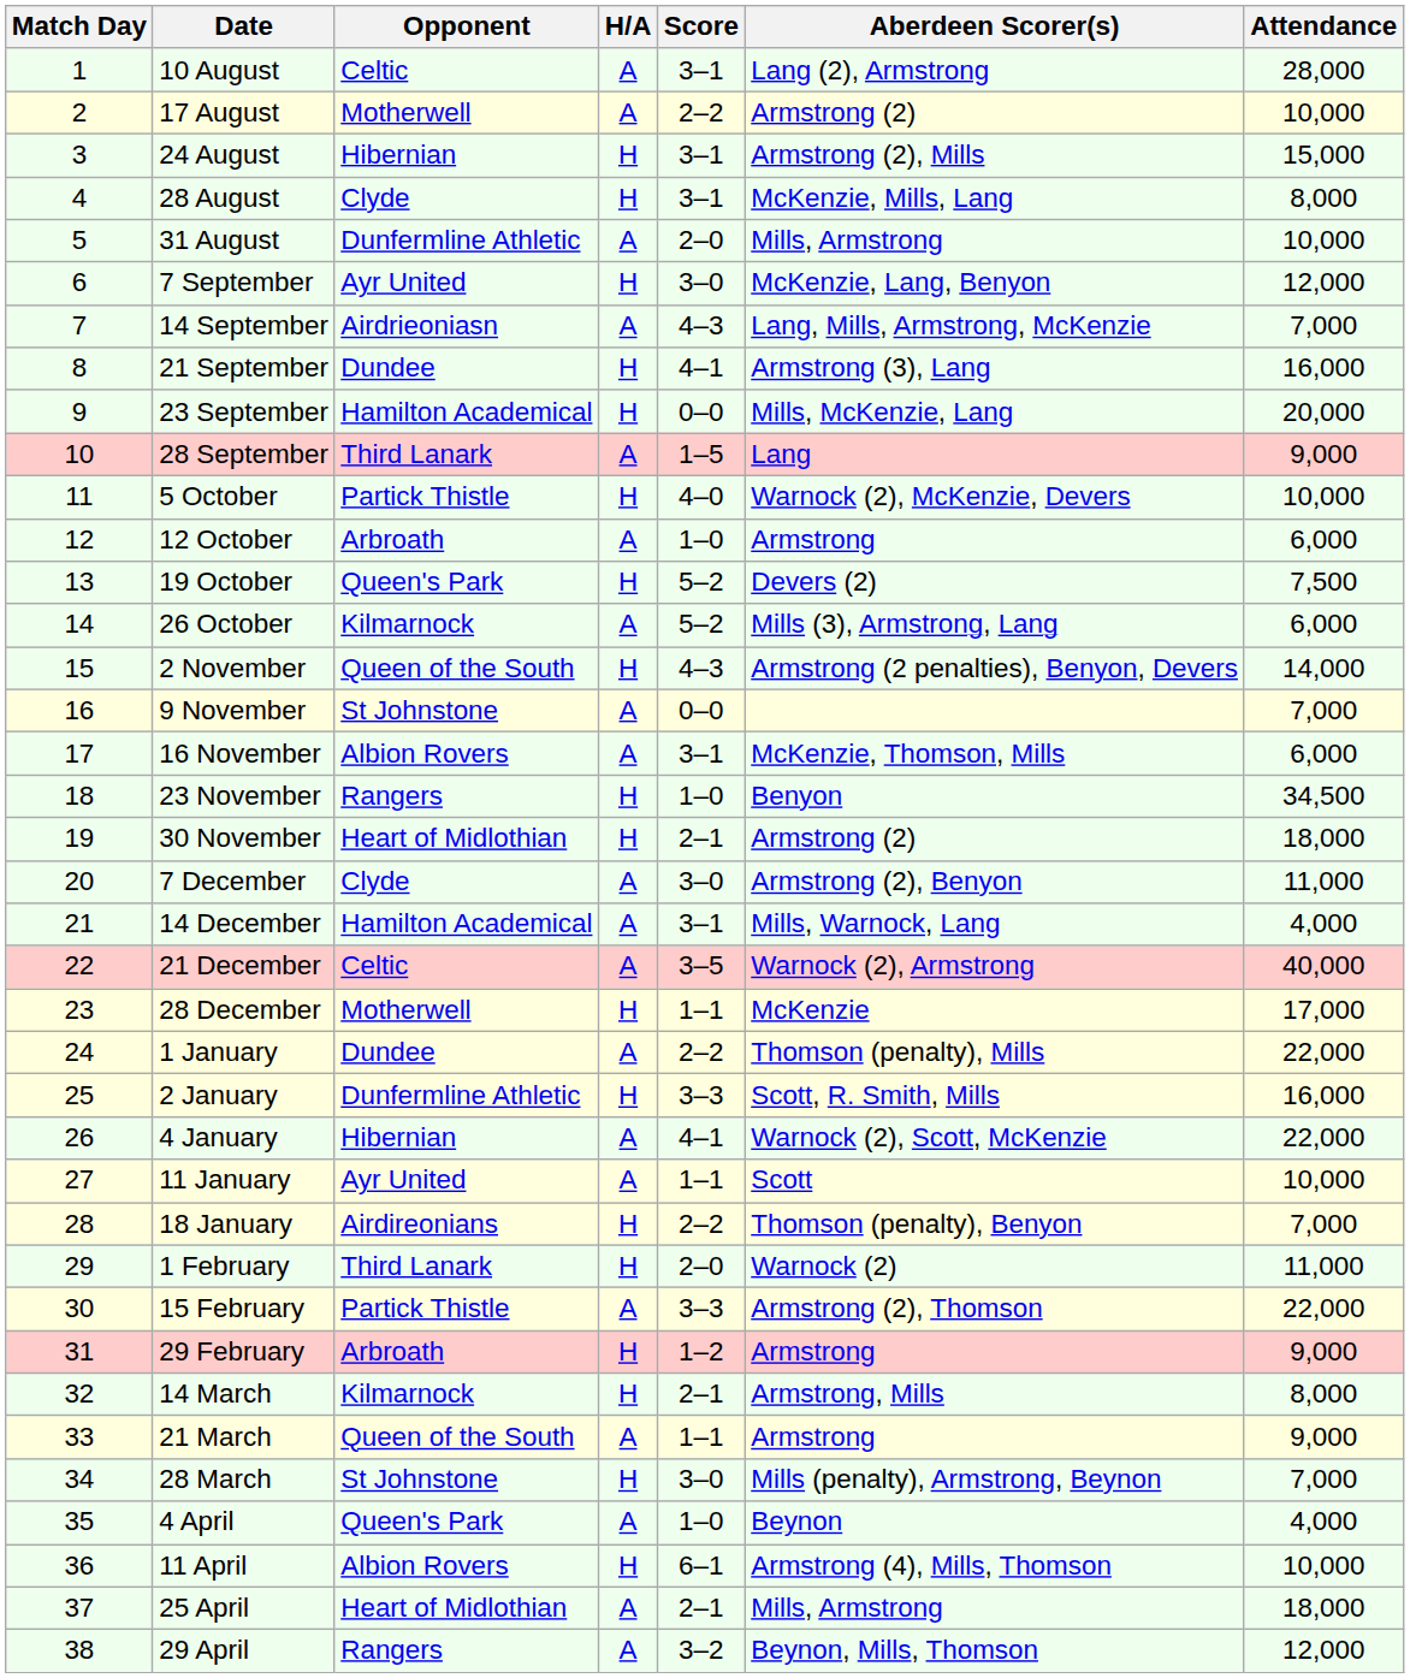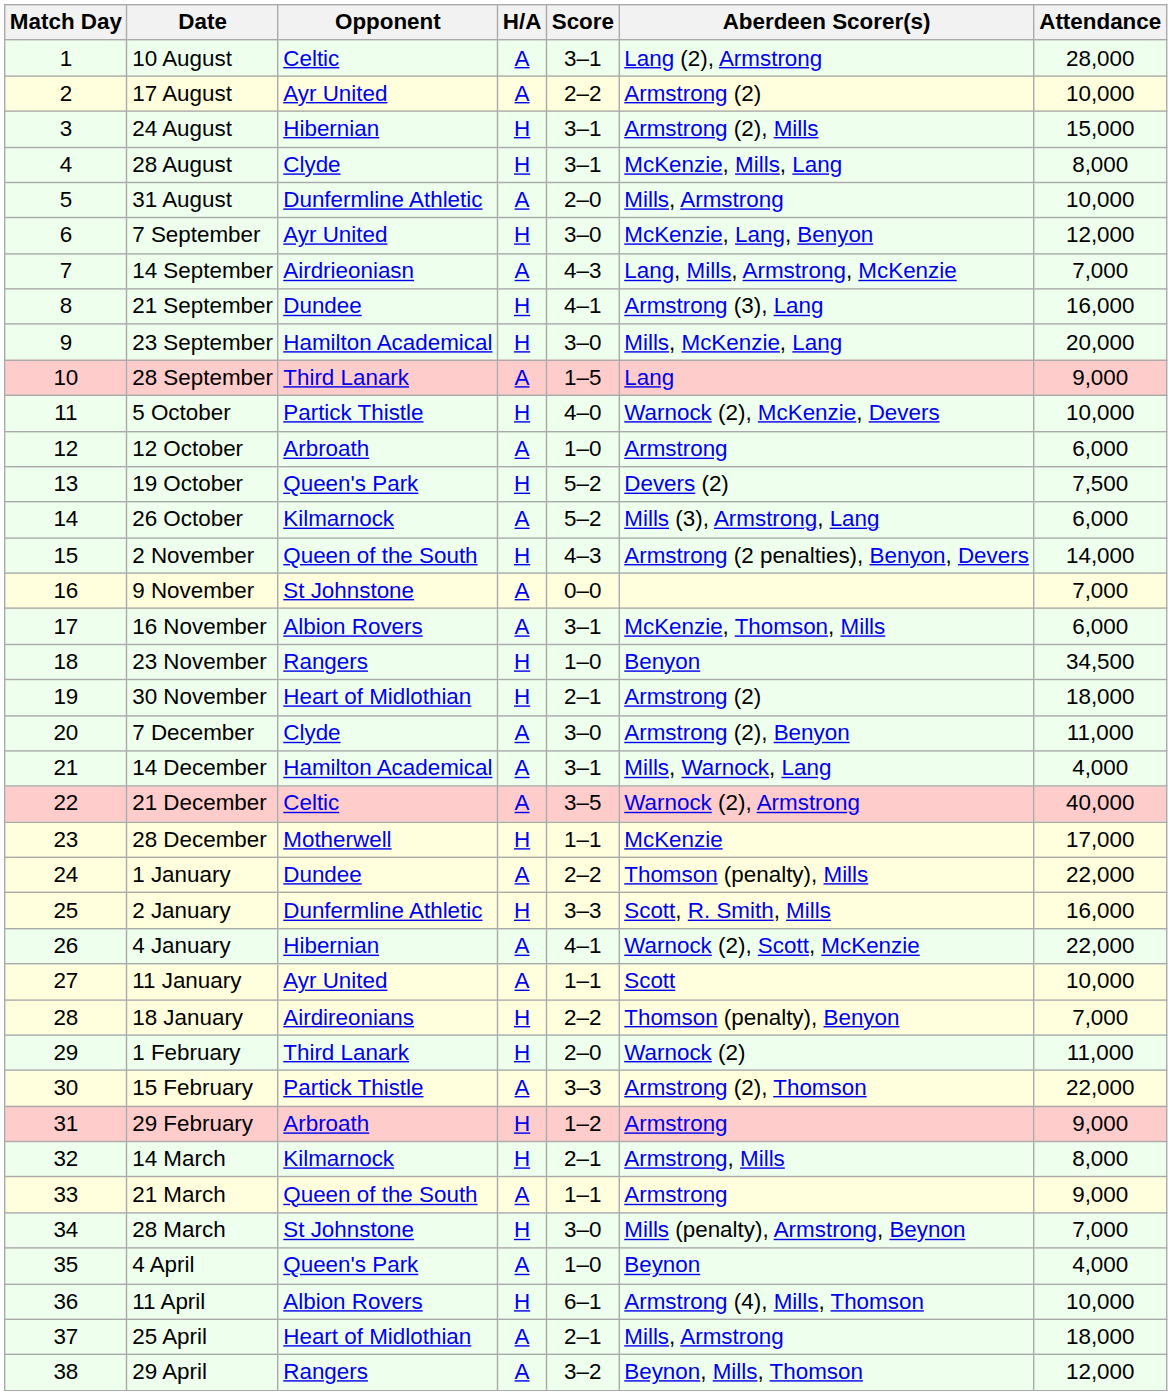17 August | Opponent: Motherwell -> Ayr United
23 September | Score: 0–0 -> 3–0
